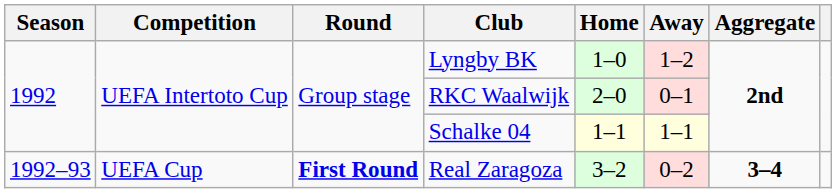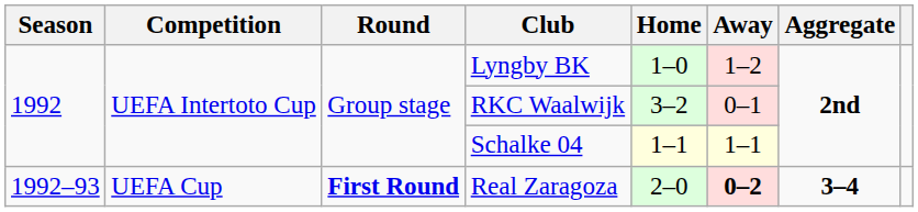RKC Waalwijk | Home: 2–0 -> 3–2
Real Zaragoza | Home: 3–2 -> 2–0
Real Zaragoza | Away: normal -> bold
